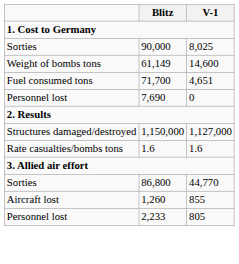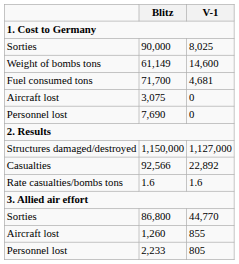71,700 | V-1: 4,651 -> 4,681
+ row: Aircraft lost | 3,075 | 0
+ row: Casualties | 92,566 | 22,892
